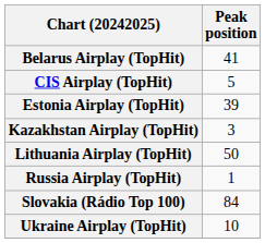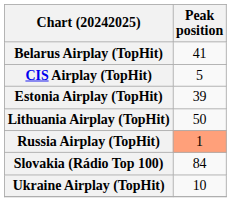- row: Kazakhstan Airplay (TopHit) | 3
Russia Airplay (TopHit) | Peak position: no background -> lightsalmon background
